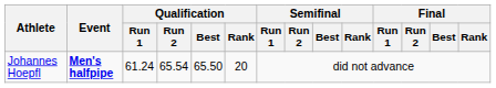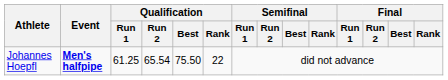Johannes Hoepfl | Qualification / Run 1: 61.24 -> 61.25
Johannes Hoepfl | Qualification / Best: 65.50 -> 75.50
Johannes Hoepfl | Qualification / Rank: 20 -> 22
